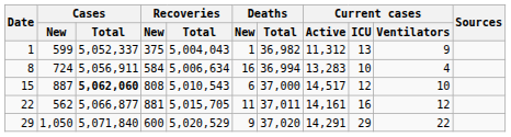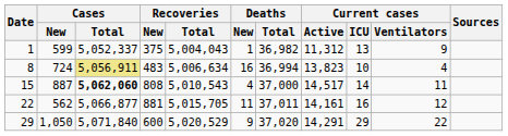8 | Cases / Total: no background -> khaki background
8 | Recoveries / New: 584 -> 483
8 | Current cases / Active: 13,283 -> 13,823
15 | Deaths / New: 6 -> 4
15 | Current cases / ICU: 12 -> 14
15 | Current cases / Ventilators: 10 -> 11
